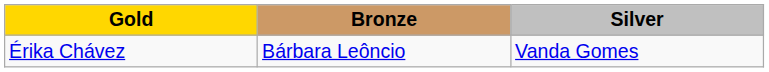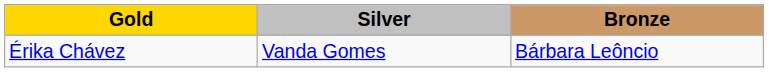columns swapped: Silver <-> Bronze
